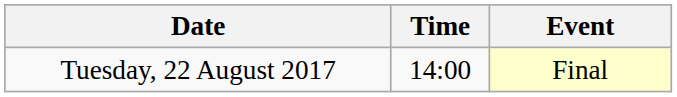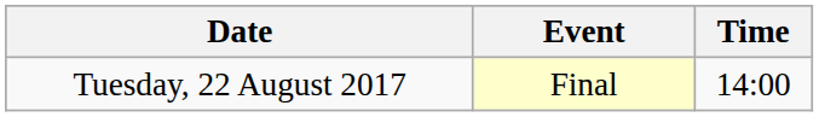columns swapped: Time <-> Event
